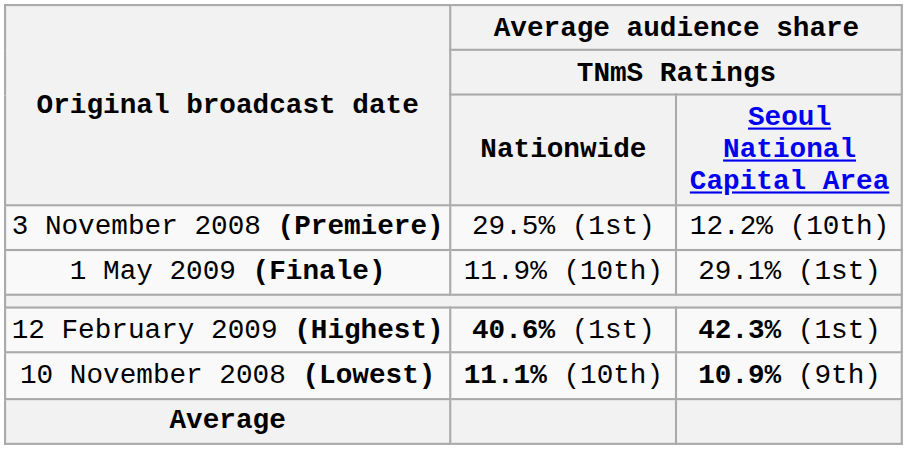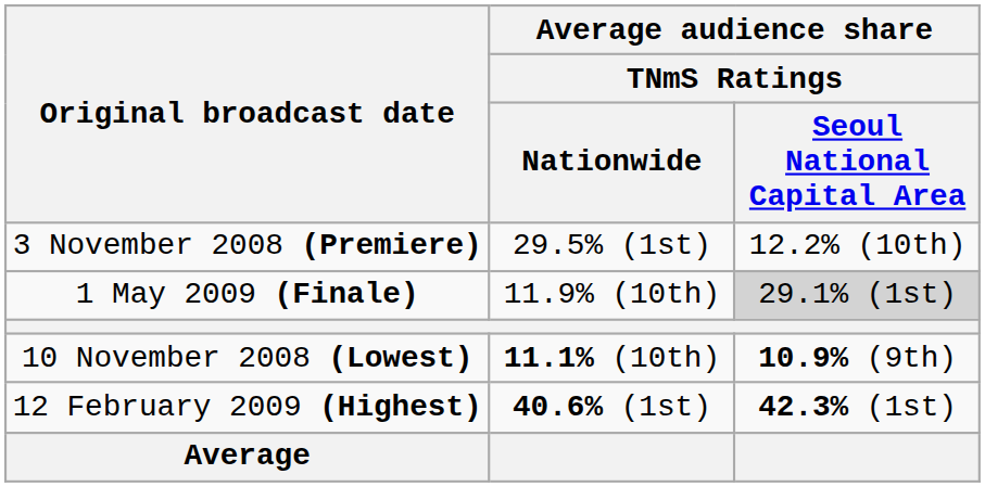1 May 2009 (Finale) | column 3: no background -> lightgrey background
rows swapped: 10 November 2008 (Lowest) <-> 12 February 2009 (Highest)
